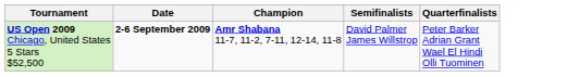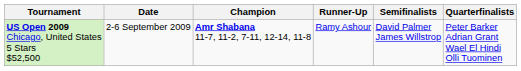+ column: Runner-Up | Ramy Ashour
US Open 2009 Chicago, United States 5 Stars $52,500 | Date: bold -> normal
